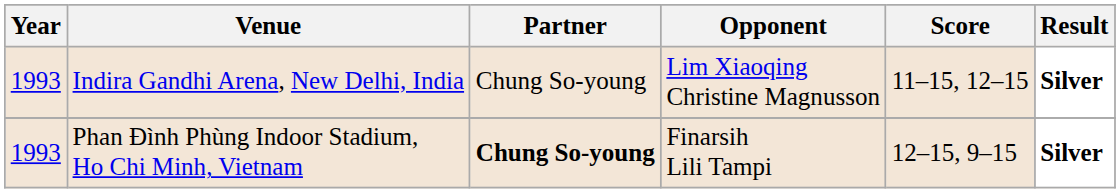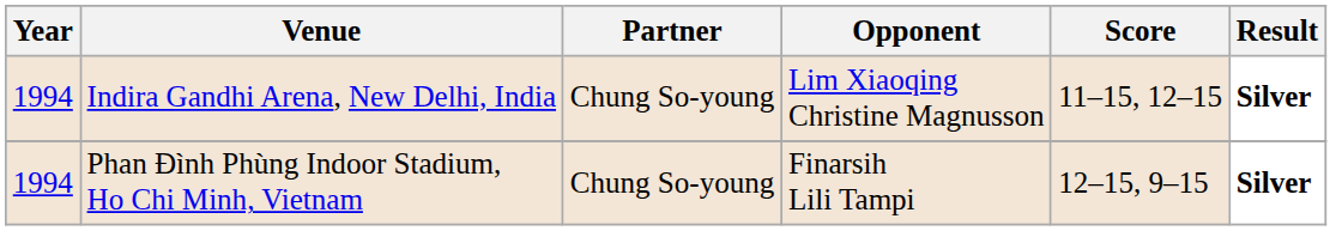Indira Gandhi Arena, New Delhi, India | Year: 1993 -> 1994
Phan Đình Phùng Indoor Stadium, Ho Chi Minh, Vietnam | Year: 1993 -> 1994
Phan Đình Phùng Indoor Stadium, Ho Chi Minh, Vietnam | Partner: bold -> normal
